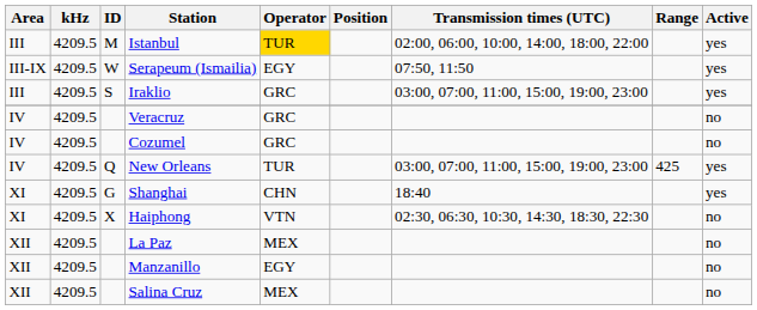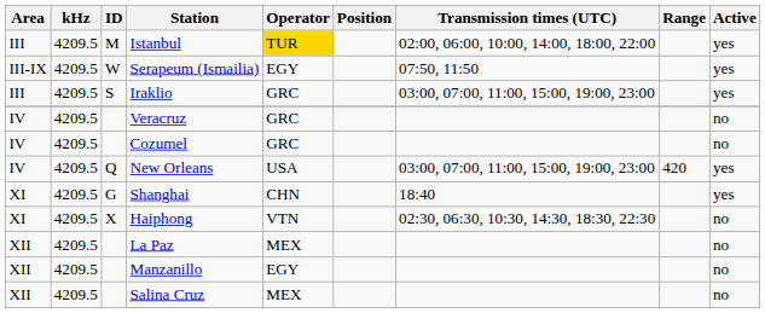New Orleans | Operator: TUR -> USA
New Orleans | Range: 425 -> 420
